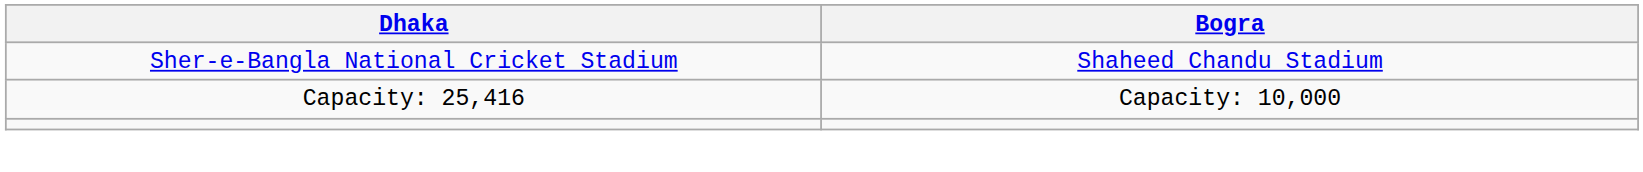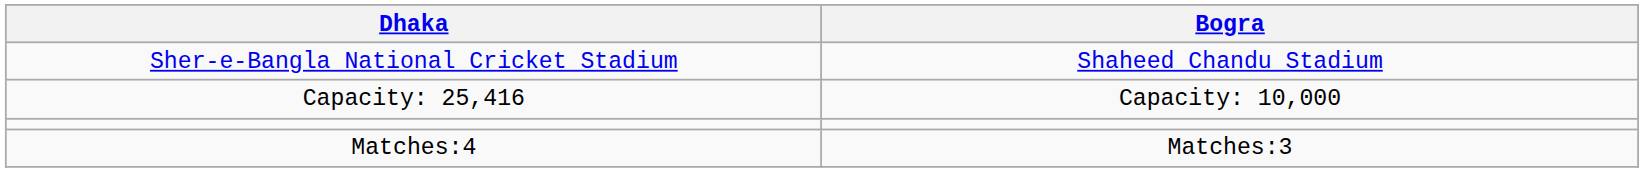+ row: Matches:4 | Matches:3
